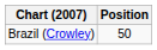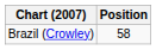Brazil (Crowley) | Position: 50 -> 58
